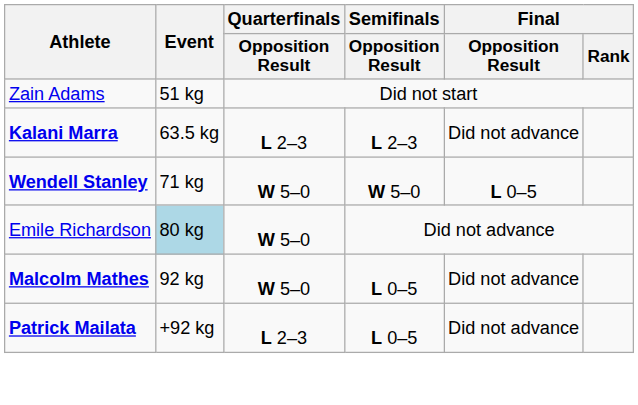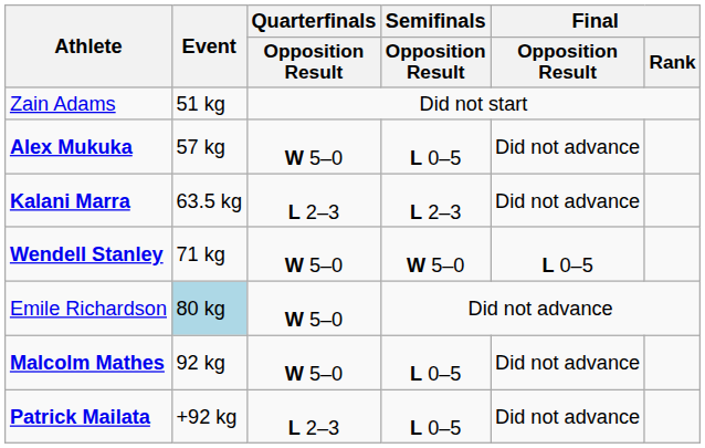+ row: Alex Mukuka | 57 kg | W 5–0 | L 0–5 | Did not advance
